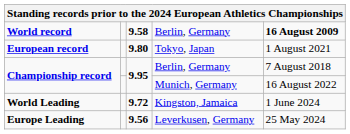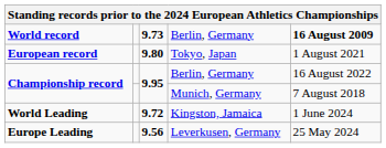World record | column 3: 9.58 -> 9.73
Championship record / Berlin, Germany | column 5: 7 August 2018 -> 16 August 2022
Championship record / Munich, Germany | column 5: 16 August 2022 -> 7 August 2018
